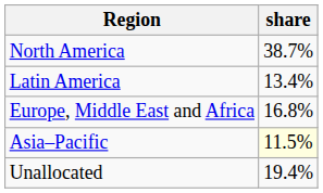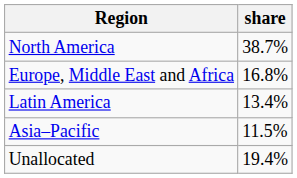rows swapped: Europe, Middle East and Africa <-> Latin America
Asia–Pacific | share: lightyellow background -> no background
